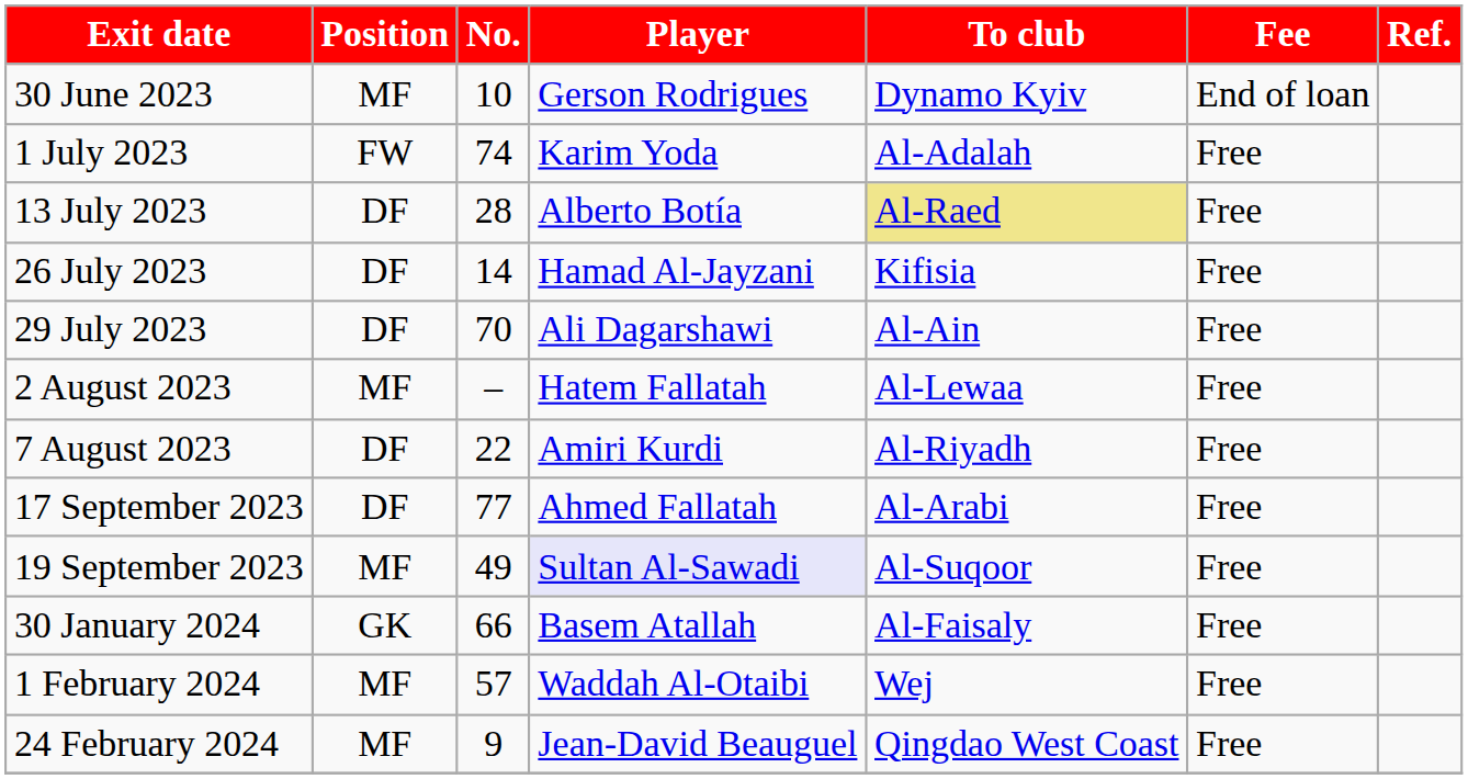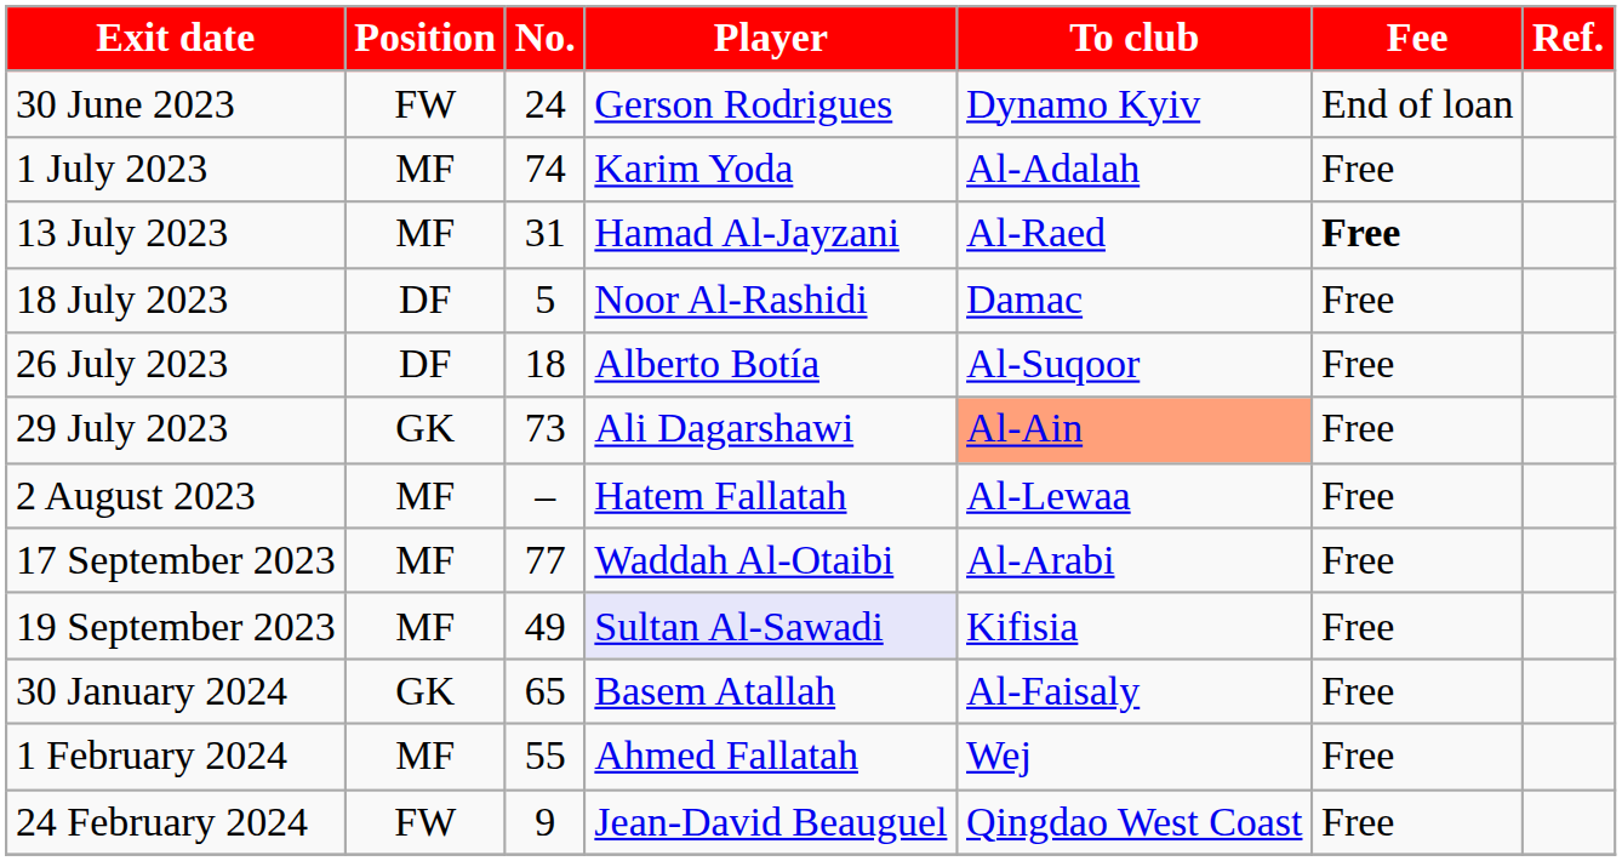30 June 2023 | Position: MF -> FW
30 June 2023 | No.: 10 -> 24
1 July 2023 | Position: FW -> MF
13 July 2023 | Position: DF -> MF
13 July 2023 | No.: 28 -> 31
13 July 2023 | Player: Alberto Botía -> Hamad Al-Jayzani
13 July 2023 | To club: khaki background -> no background
13 July 2023 | Fee: normal -> bold
+ row: 18 July 2023 | DF | 5 | Noor Al-Rashidi | Damac | Free
26 July 2023 | No.: 14 -> 18
26 July 2023 | Player: Hamad Al-Jayzani -> Alberto Botía
26 July 2023 | To club: Kifisia -> Al-Suqoor
29 July 2023 | Position: DF -> GK
29 July 2023 | No.: 70 -> 73
29 July 2023 | To club: no background -> lightsalmon background
- row: 7 August 2023 | DF | 22 | Amiri Kurdi | Al-Riyadh | Free
17 September 2023 | Position: DF -> MF
17 September 2023 | Player: Ahmed Fallatah -> Waddah Al-Otaibi
19 September 2023 | To club: Al-Suqoor -> Kifisia
30 January 2024 | No.: 66 -> 65
1 February 2024 | No.: 57 -> 55
1 February 2024 | Player: Waddah Al-Otaibi -> Ahmed Fallatah
24 February 2024 | Position: MF -> FW
